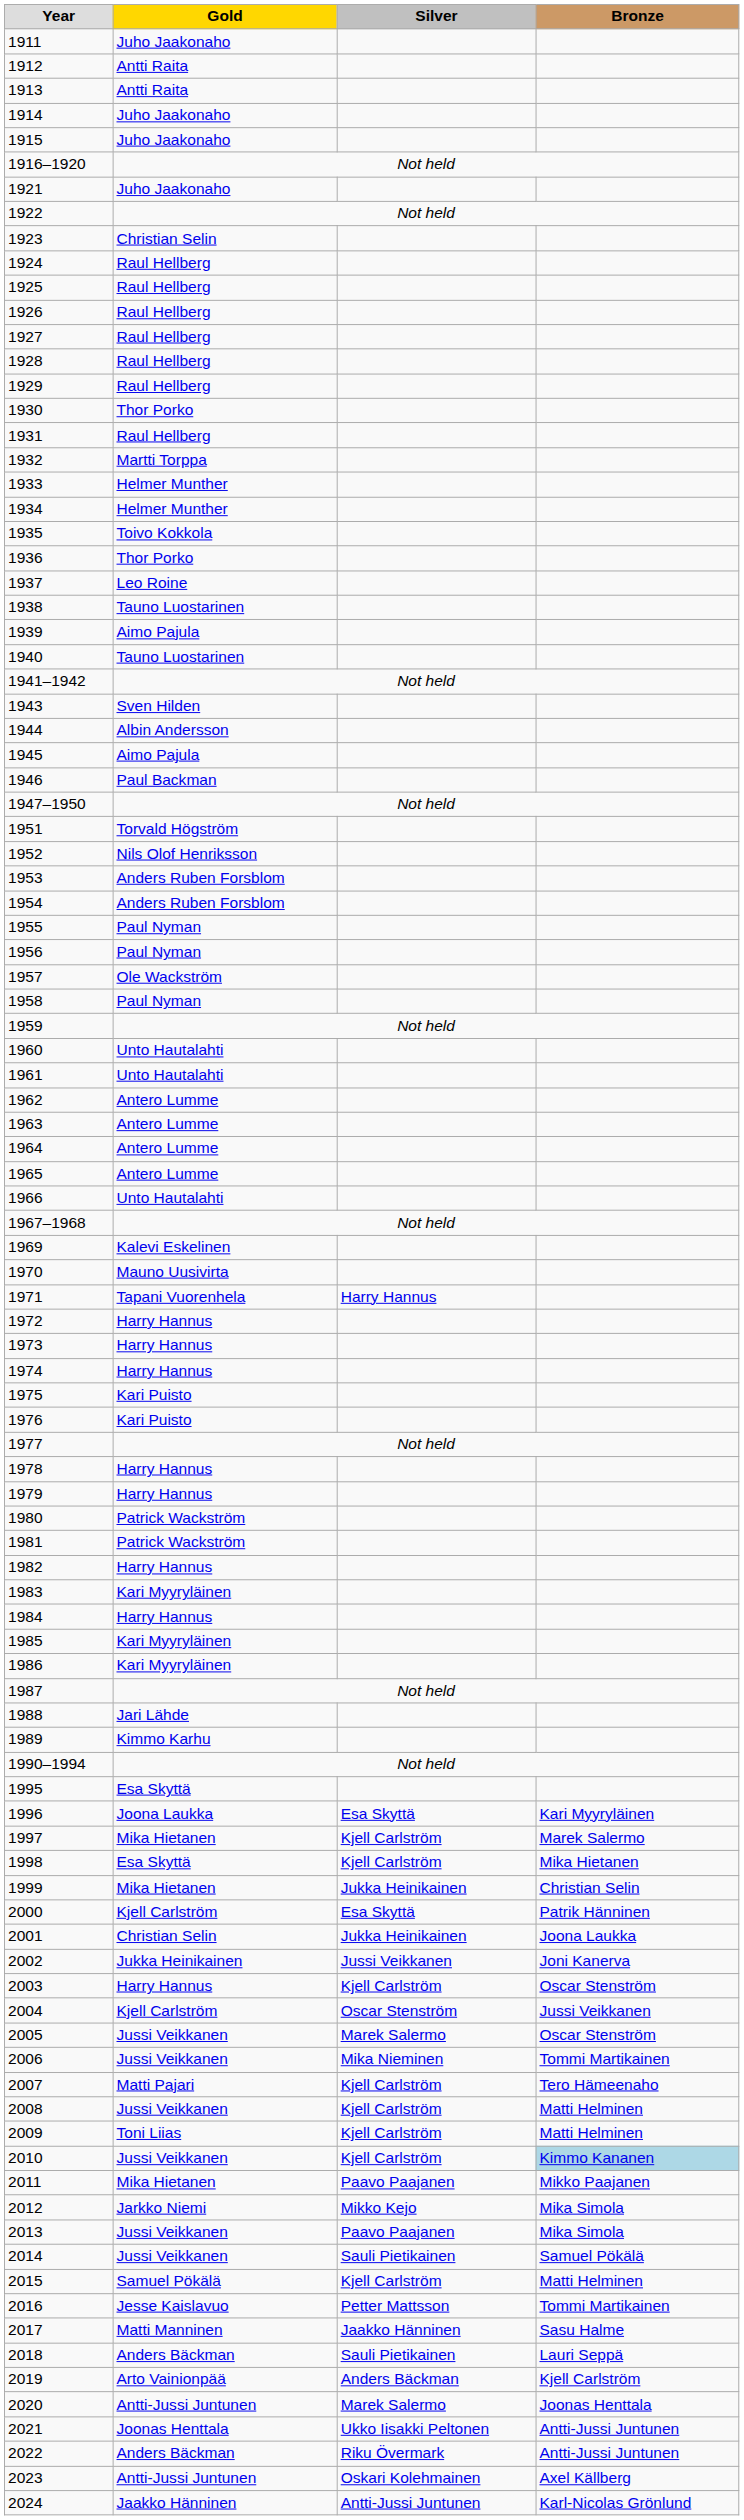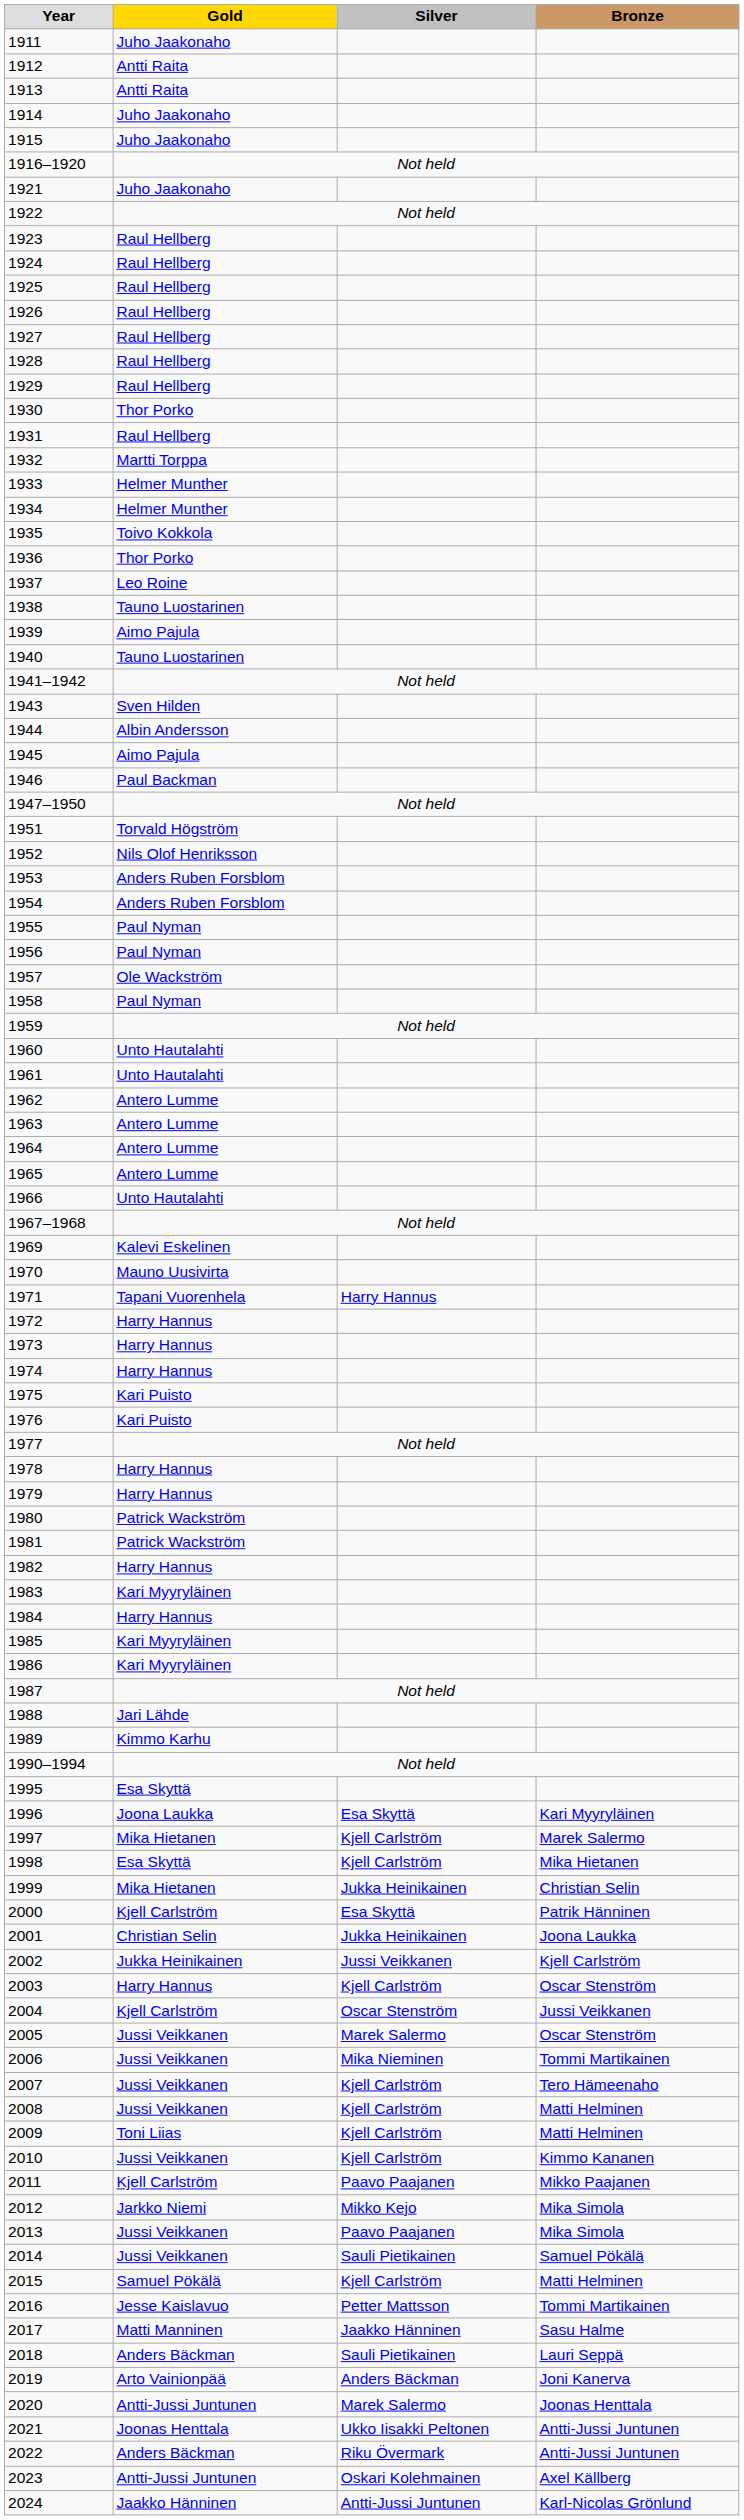1923 | Gold: Christian Selin -> Raul Hellberg
2002 | Bronze: Joni Kanerva -> Kjell Carlström
2007 | Gold: Matti Pajari -> Jussi Veikkanen
2010 | Bronze: lightblue background -> no background
2011 | Gold: Mika Hietanen -> Kjell Carlström
2019 | Bronze: Kjell Carlström -> Joni Kanerva
